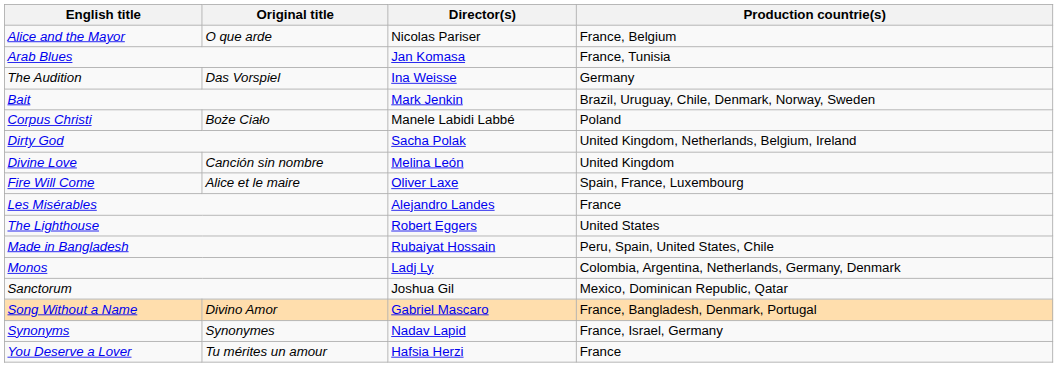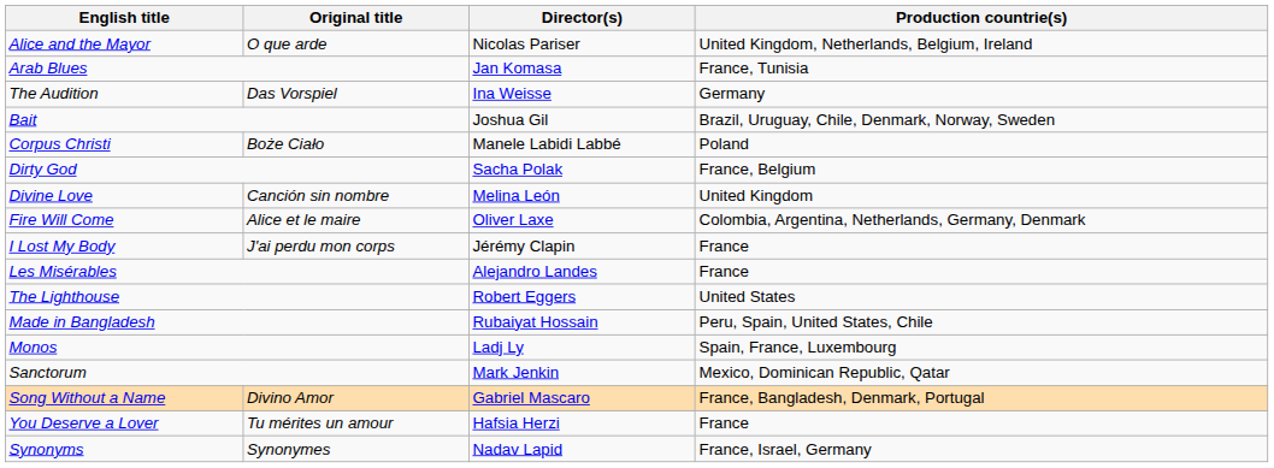Alice and the Mayor | Production countrie(s): France, Belgium -> United Kingdom, Netherlands, Belgium, Ireland
Bait | Director(s): Mark Jenkin -> Joshua Gil
Dirty God | Production countrie(s): United Kingdom, Netherlands, Belgium, Ireland -> France, Belgium
Fire Will Come | Production countrie(s): Spain, France, Luxembourg -> Colombia, Argentina, Netherlands, Germany, Denmark
+ row: I Lost My Body | J'ai perdu mon corps | Jérémy Clapin | France
Monos | Production countrie(s): Colombia, Argentina, Netherlands, Germany, Denmark -> Spain, France, Luxembourg
Sanctorum | Director(s): Joshua Gil -> Mark Jenkin
rows swapped: Synonyms <-> You Deserve a Lover
